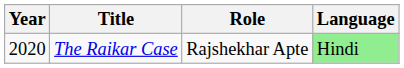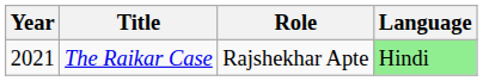The Raikar Case | Year: 2020 -> 2021
